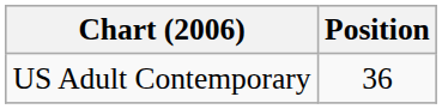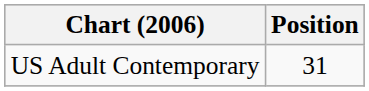US Adult Contemporary | Position: 36 -> 31
